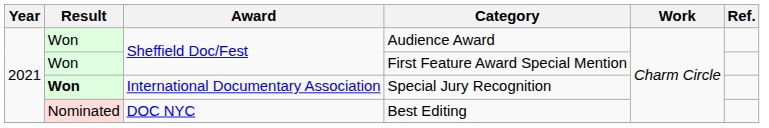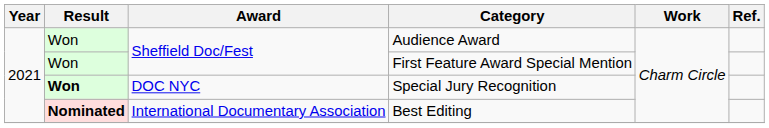Special Jury Recognition | Award: International Documentary Association -> DOC NYC
Best Editing | Result: normal -> bold
Best Editing | Award: DOC NYC -> International Documentary Association
